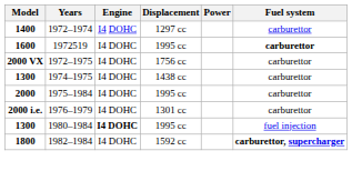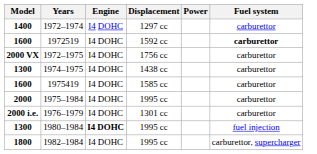1972519 | Displacement: 1995 cc -> 1592 cc
+ row: 1600 | 1975419 | I4 DOHC | 1585 cc | carburettor
1982–1984 | Displacement: 1592 cc -> 1995 cc
1982–1984 | Fuel system: bold -> normal
